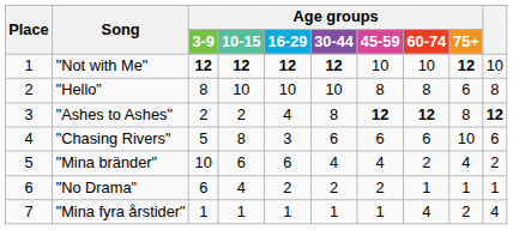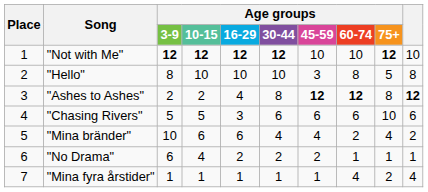"Hello" | Age groups / 45-59: 8 -> 3
"Hello" | Age groups / 75+: 6 -> 5
"Chasing Rivers" | Age groups / 10-15: 8 -> 5
